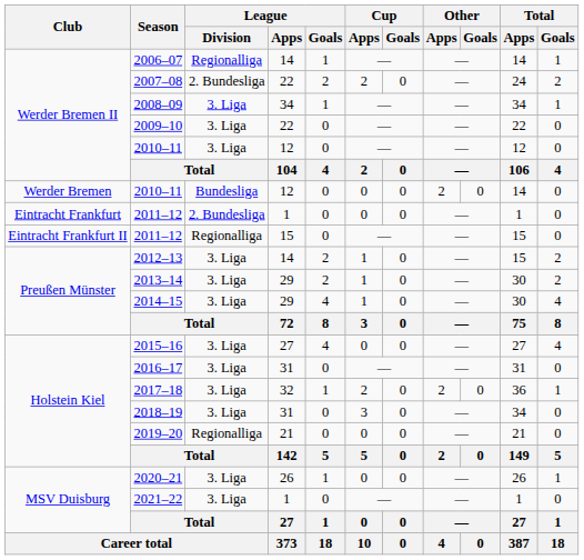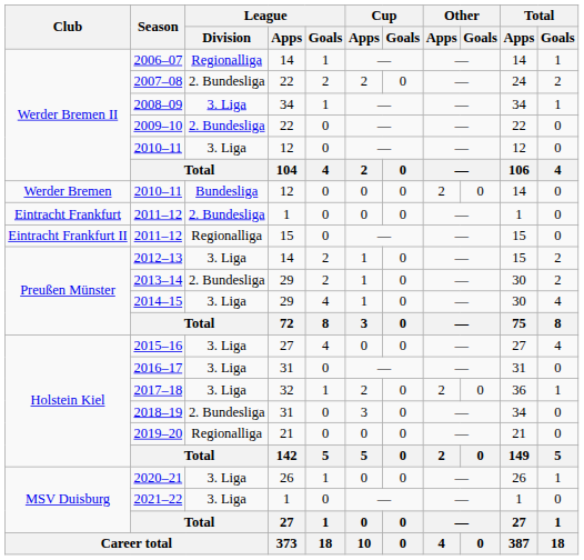2009–10 | League / Division: 3. Liga -> 2. Bundesliga
2013–14 | League / Division: 3. Liga -> 2. Bundesliga
2018–19 | League / Division: 3. Liga -> 2. Bundesliga
